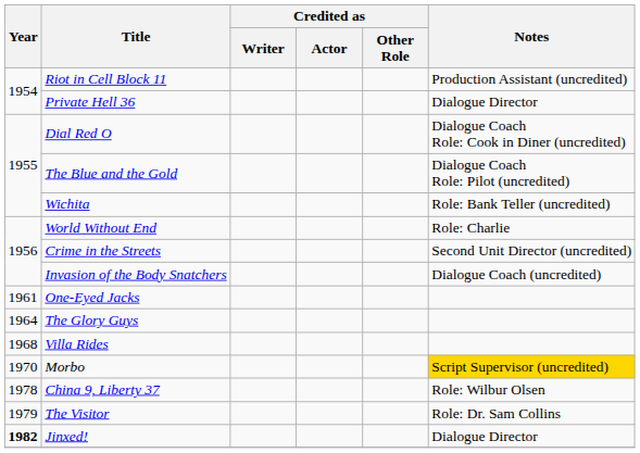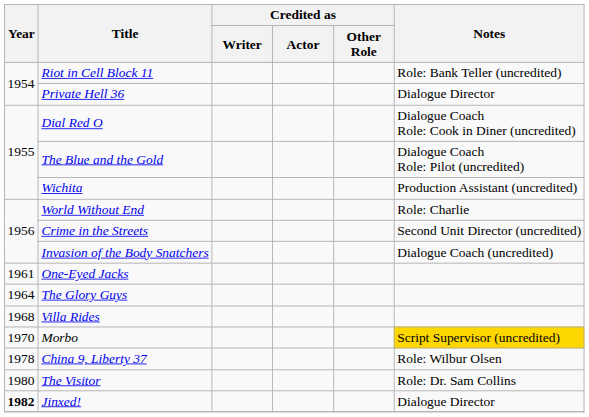Riot in Cell Block 11 | Notes: Production Assistant (uncredited) -> Role: Bank Teller (uncredited)
Wichita | Notes: Role: Bank Teller (uncredited) -> Production Assistant (uncredited)
The Visitor | Year: 1979 -> 1980
